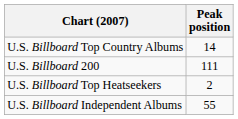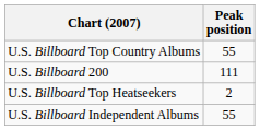U.S. Billboard Top Country Albums | Peak position: 14 -> 55
